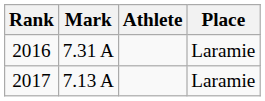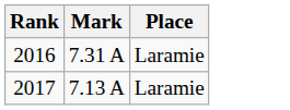- column: Athlete
